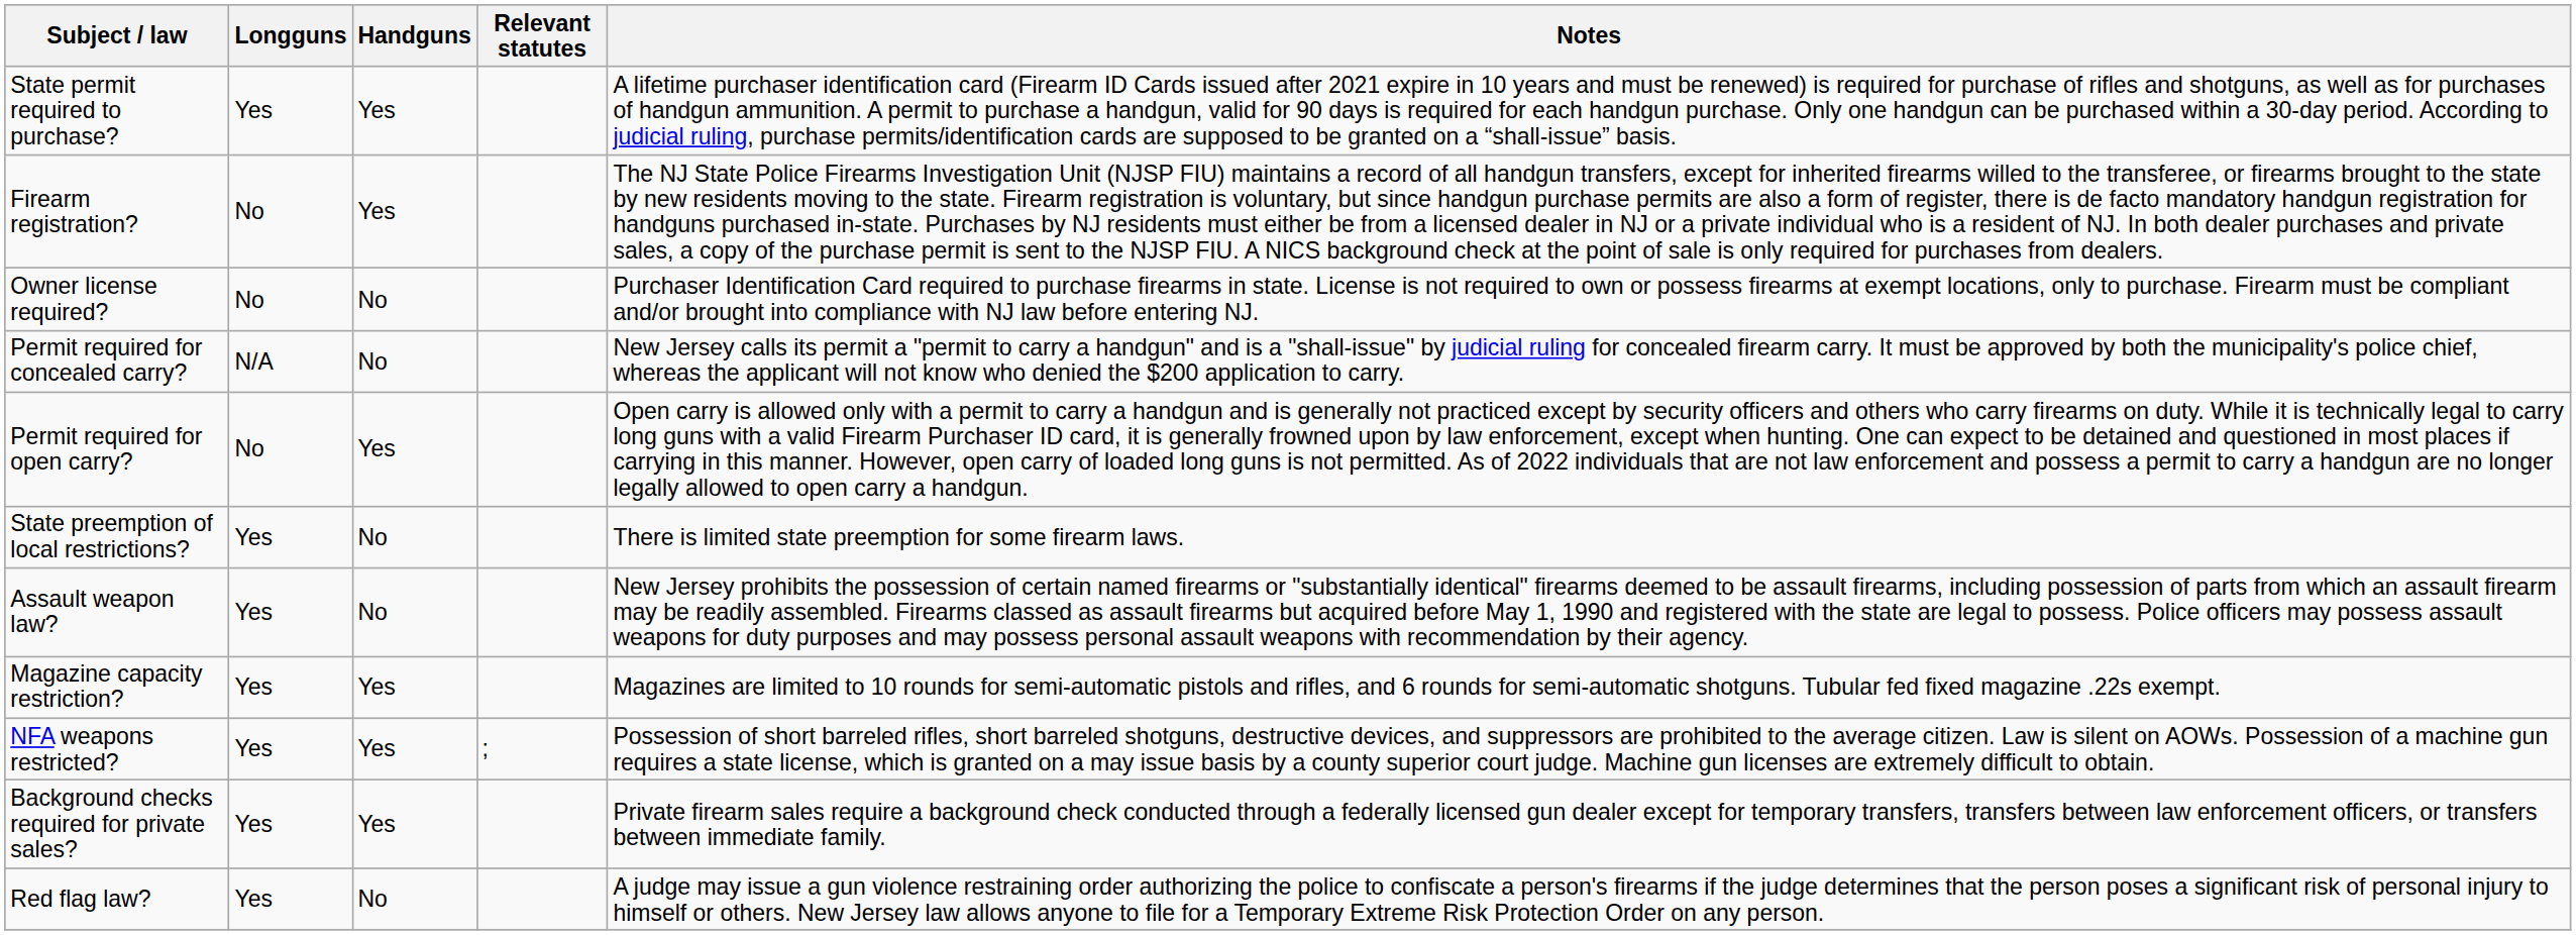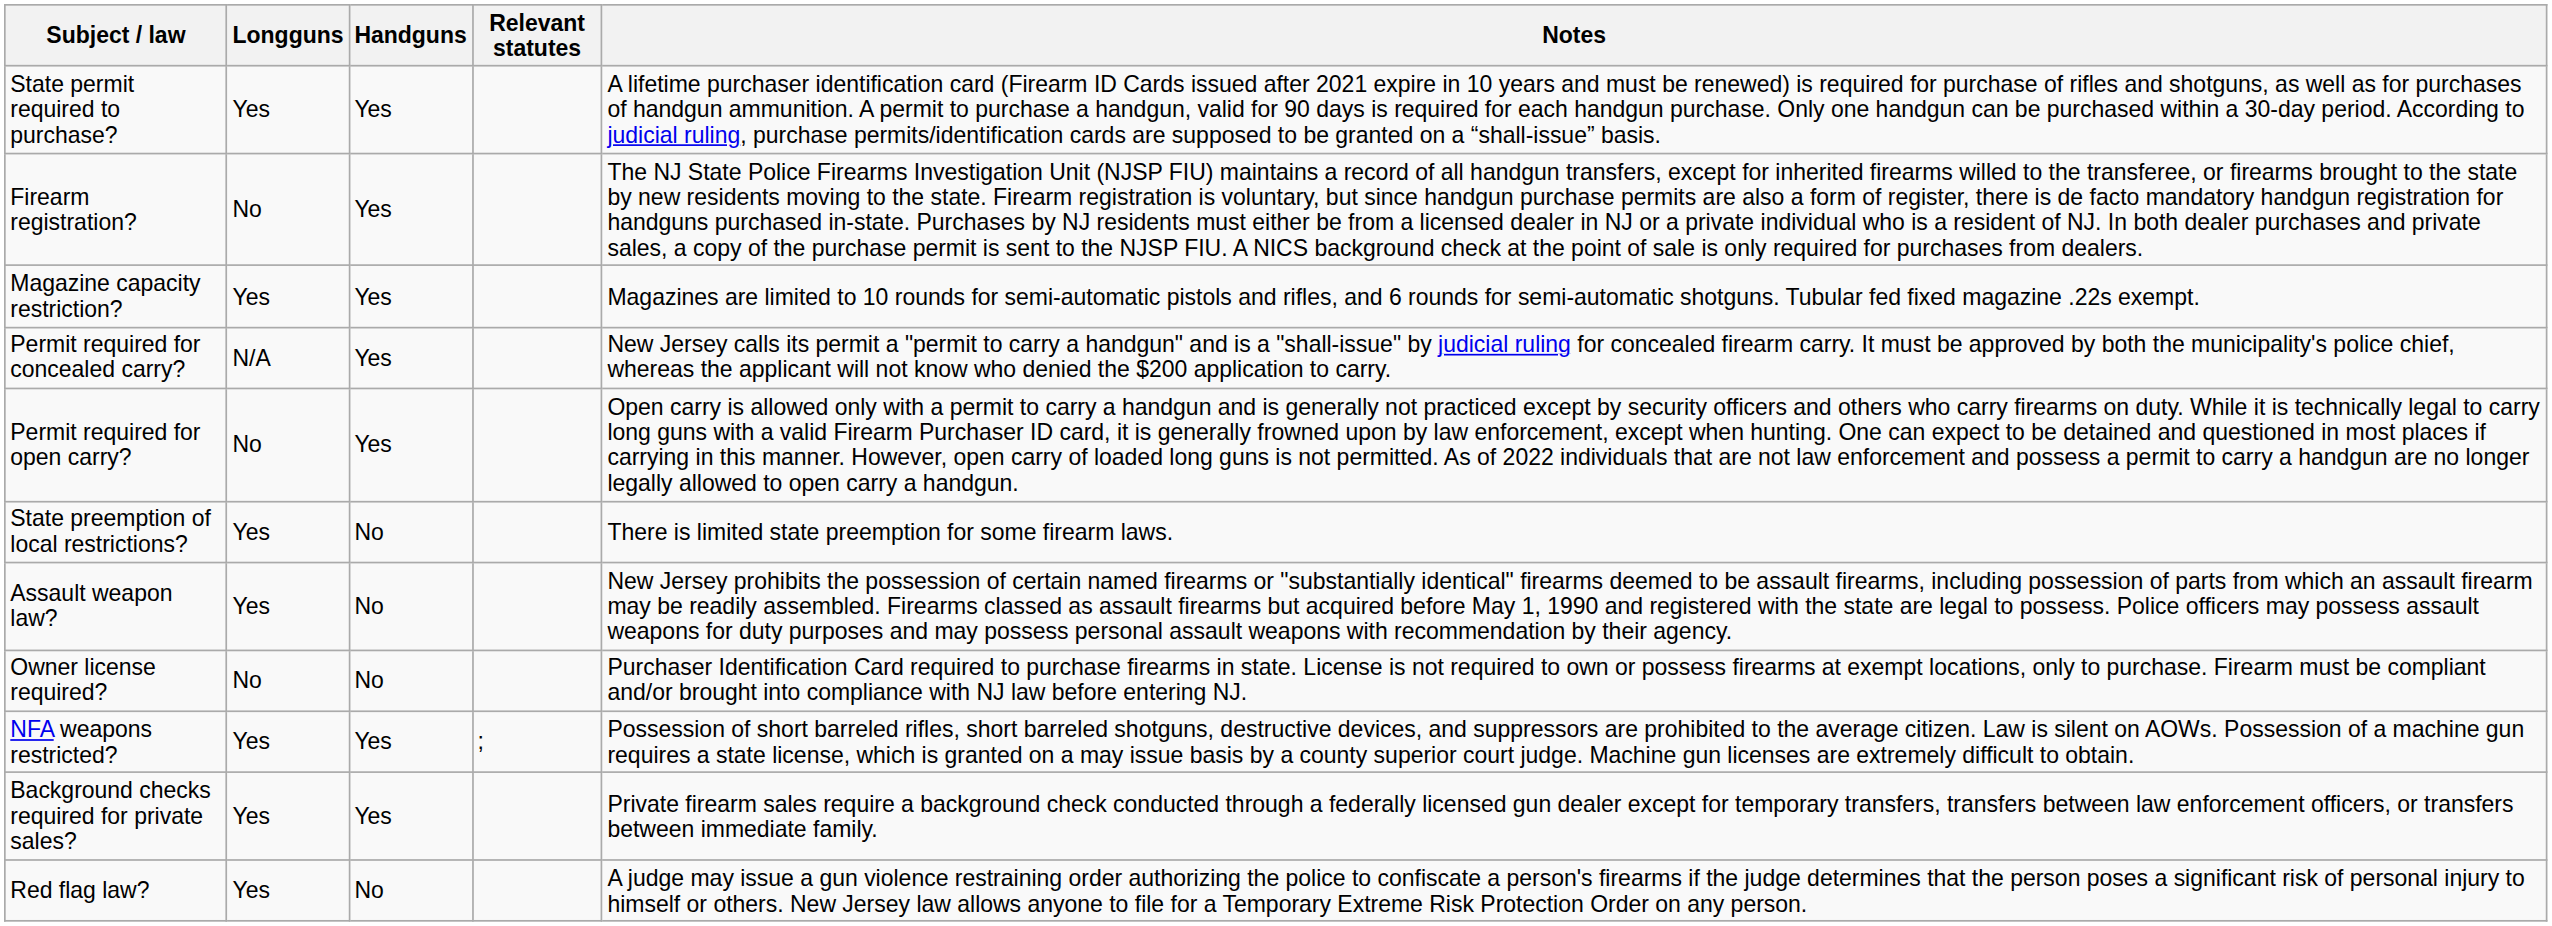rows swapped: Owner license required? <-> Magazine capacity restriction?
Permit required for concealed carry? | Handguns: No -> Yes
